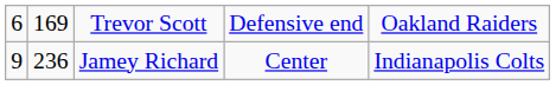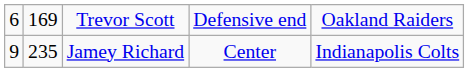Jamey Richard | column 2: 236 -> 235
